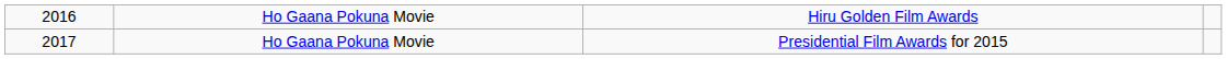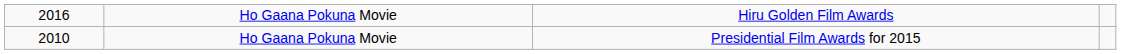Ho Gaana Pokuna Movie / Presidential Film Awards for 2015 | column 1: 2017 -> 2010
